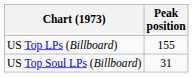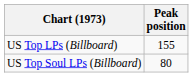US Top Soul LPs (Billboard) | Peak position: 31 -> 80
